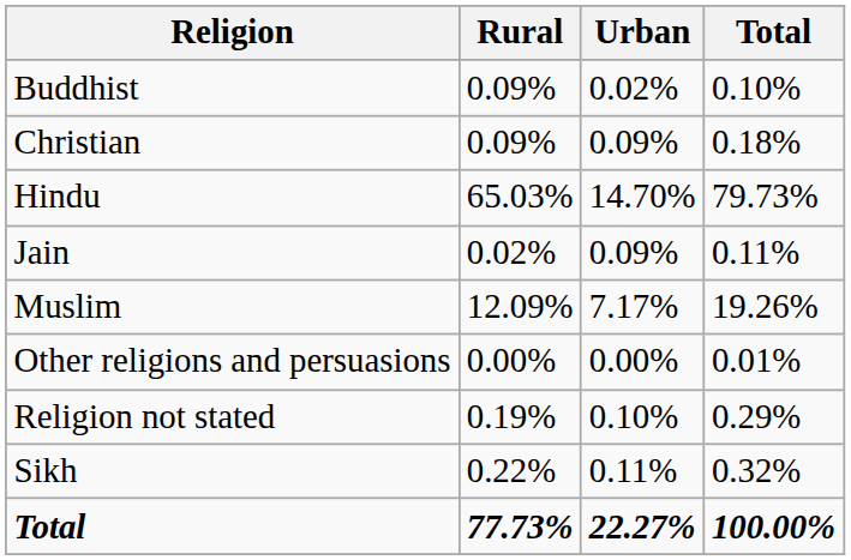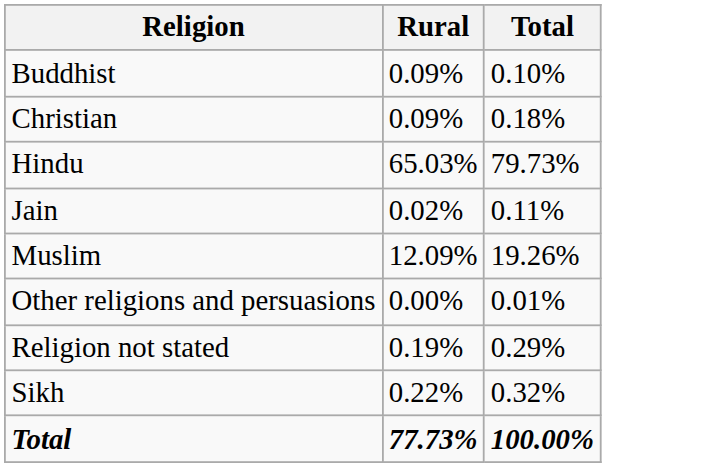- column: Urban | 0.02% | 0.09% | 14.70% | 0.09% | 7.17% | 0.00% | 0.10% | 0.11% | 22.27%
